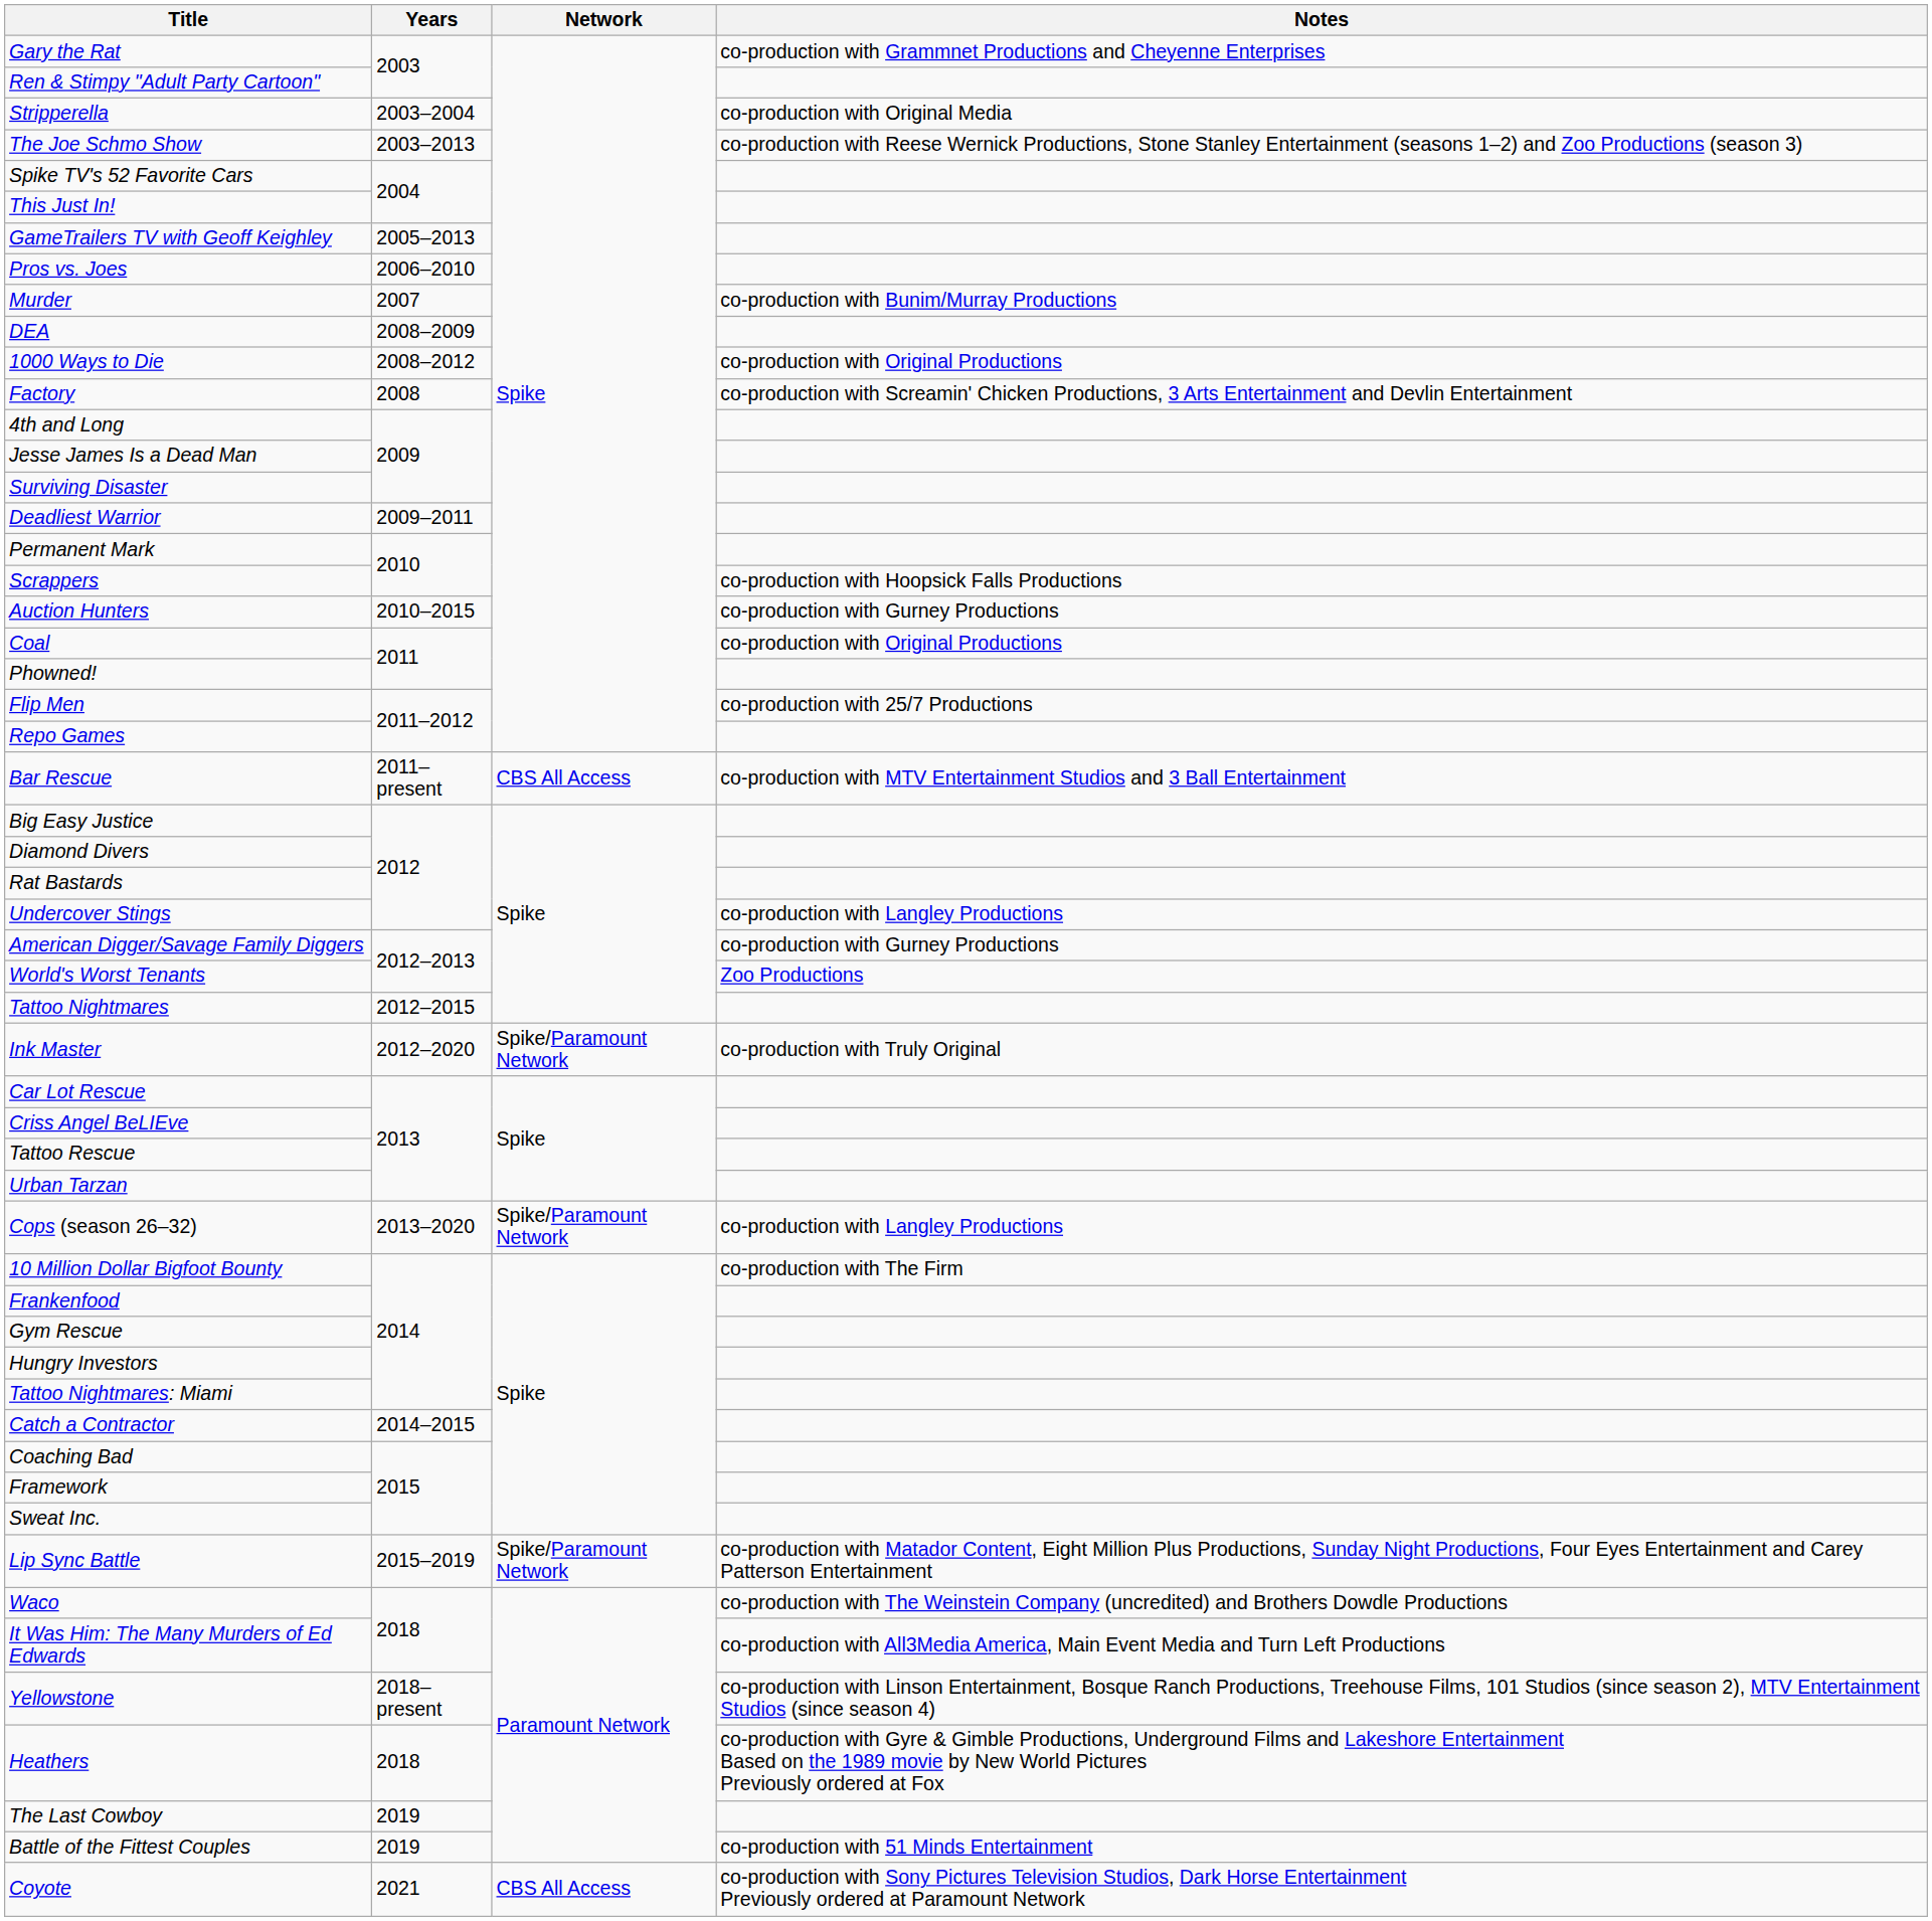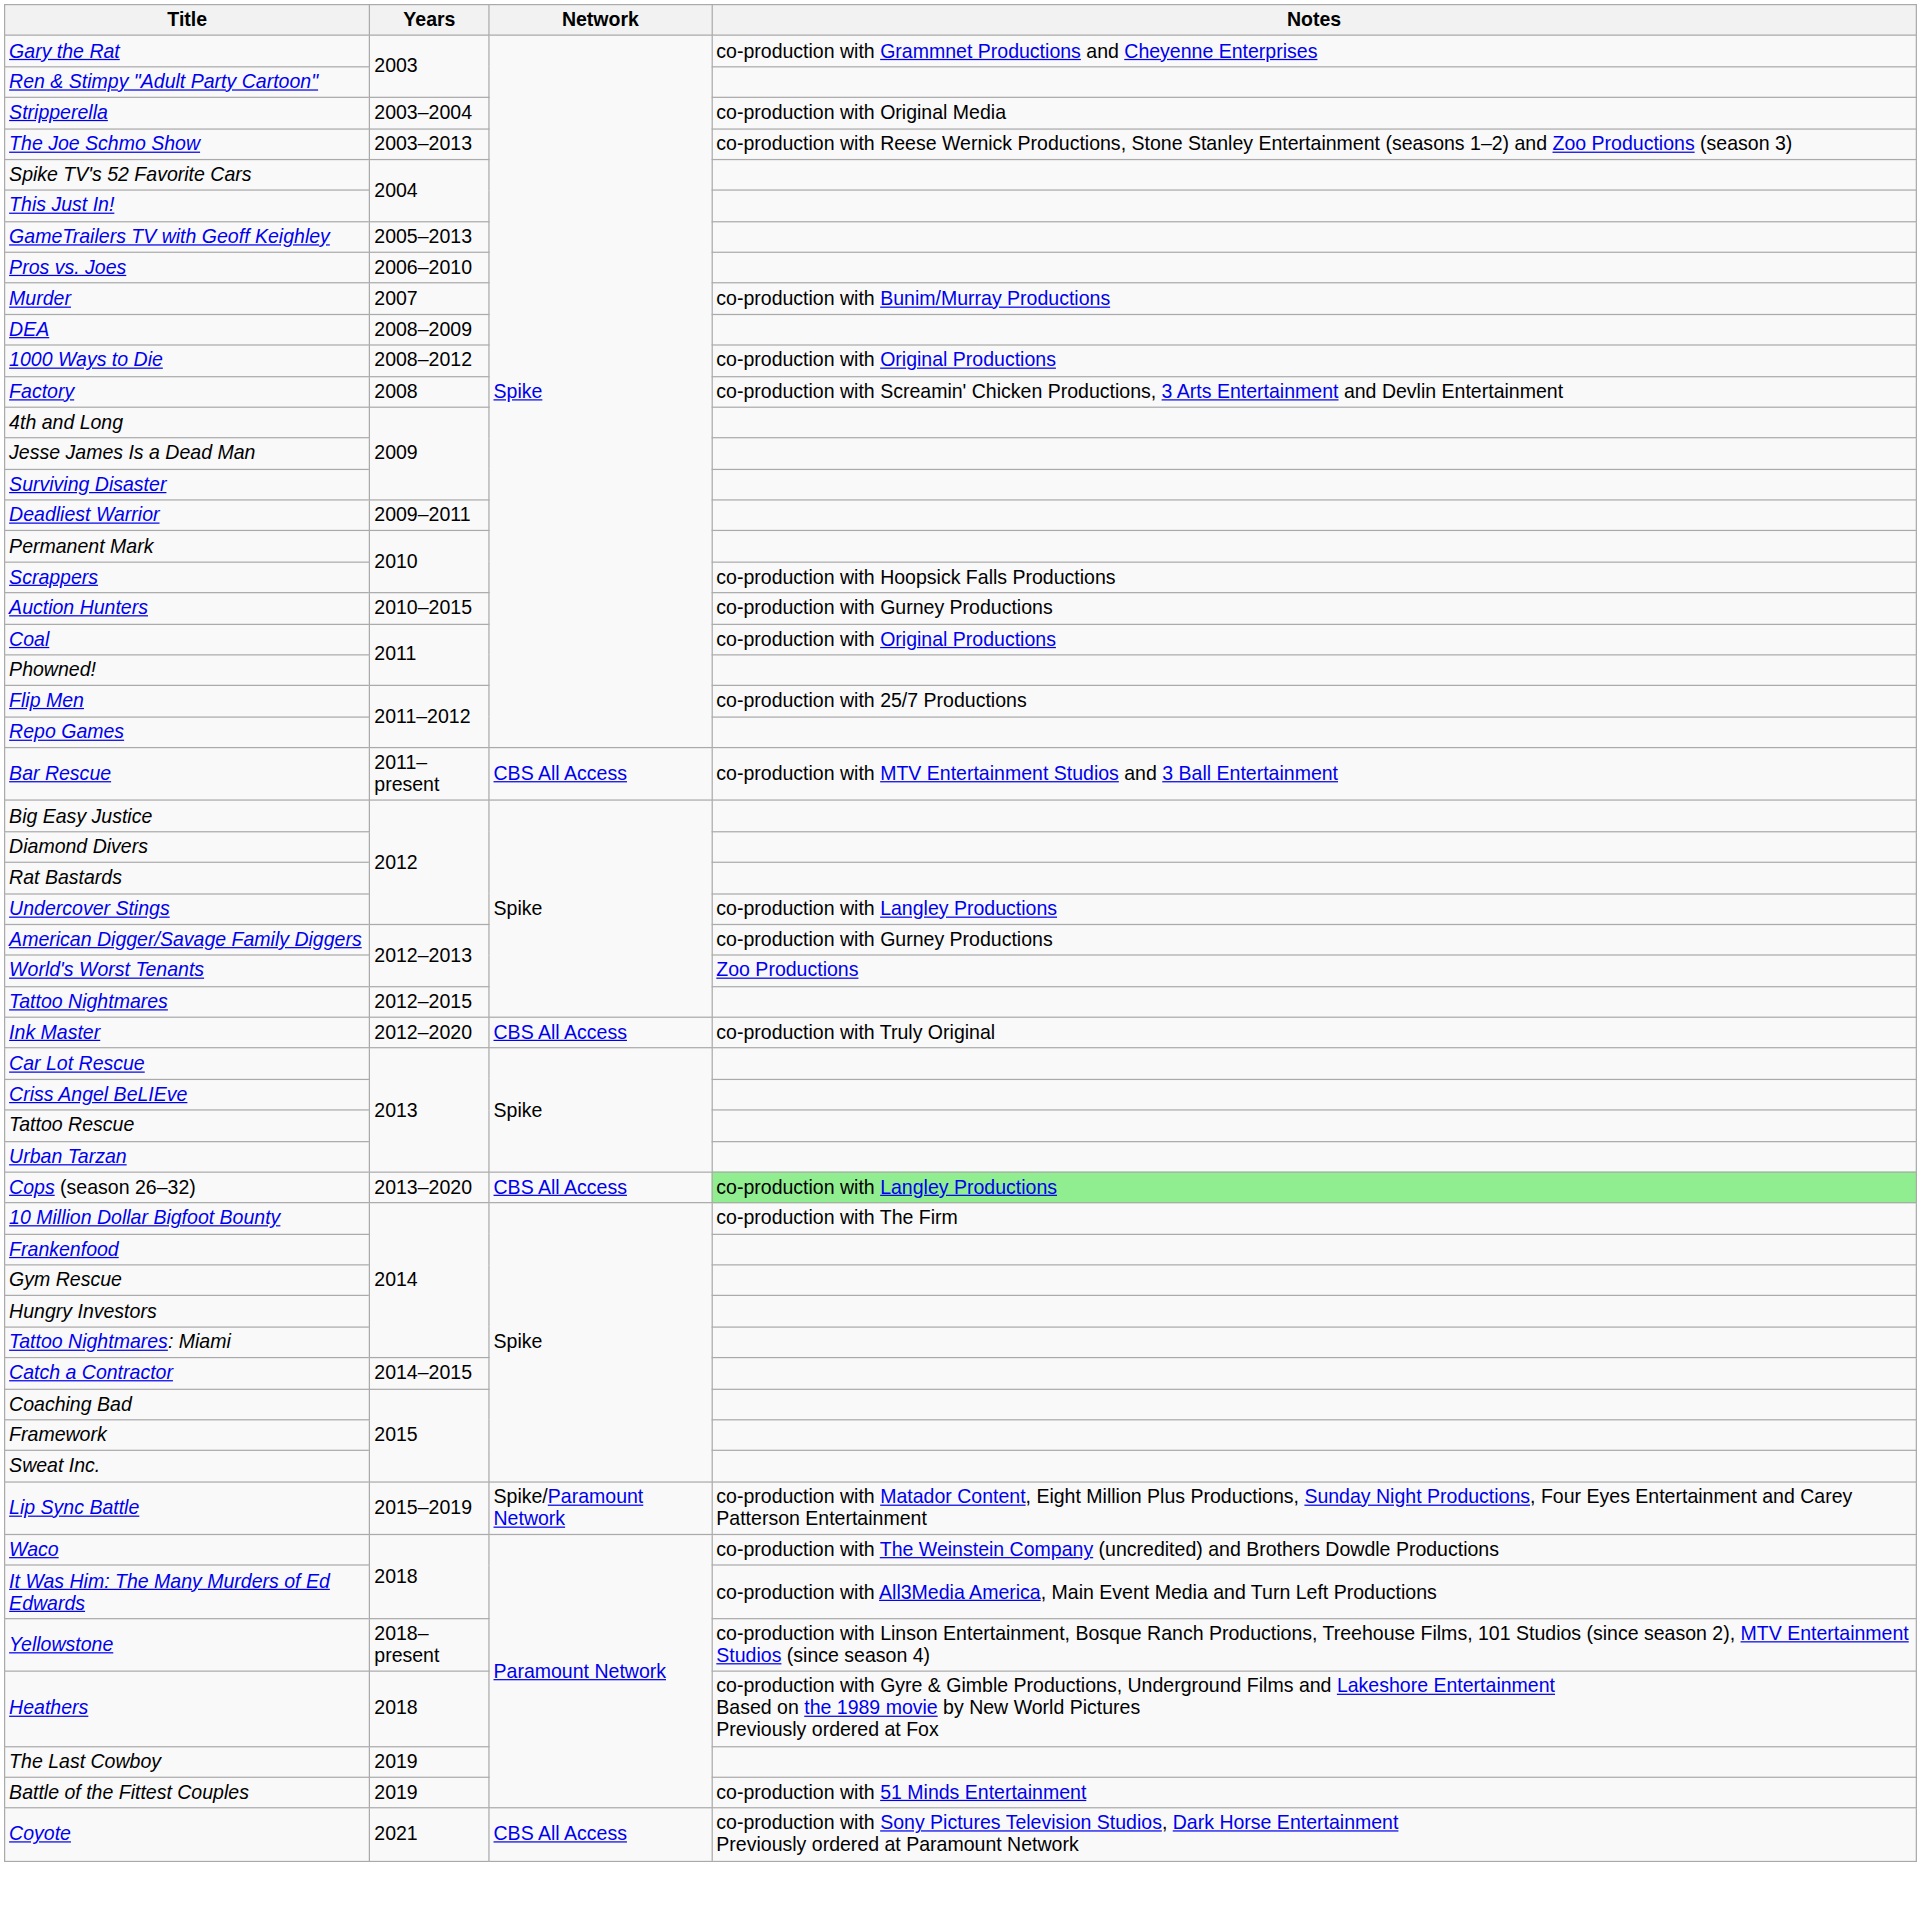Ink Master | Network: Spike/Paramount Network -> CBS All Access
Cops (season 26–32) | Network: Spike/Paramount Network -> CBS All Access
Cops (season 26–32) | Notes: no background -> lightgreen background
